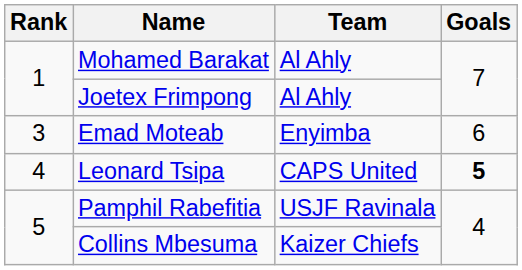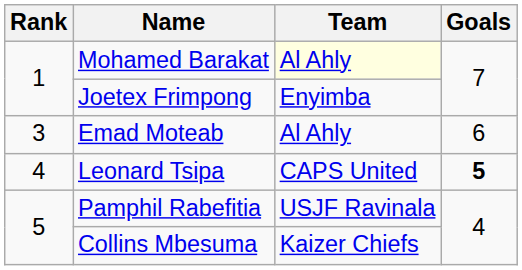Mohamed Barakat | Team: no background -> lightyellow background
Joetex Frimpong | Team: Al Ahly -> Enyimba
Emad Moteab | Team: Enyimba -> Al Ahly
